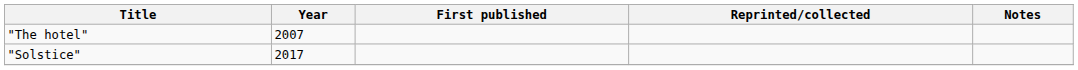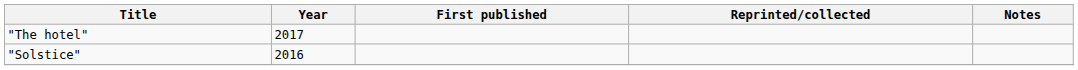"The hotel" | Year: 2007 -> 2017
"Solstice" | Year: 2017 -> 2016
